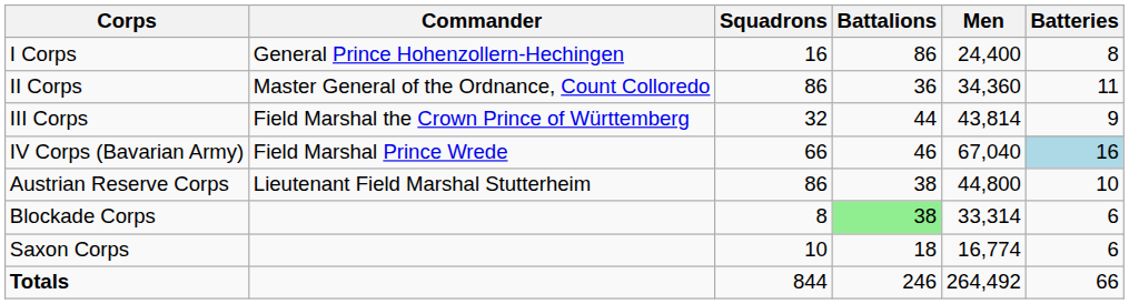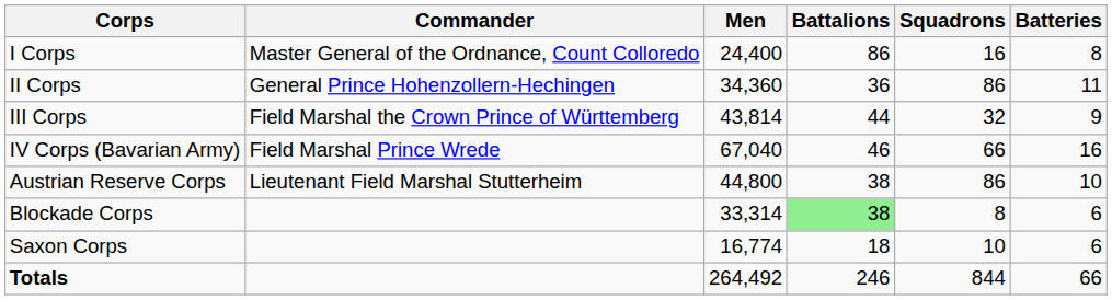columns swapped: Men <-> Squadrons
I Corps | Commander: General Prince Hohenzollern-Hechingen -> Master General of the Ordnance, Count Colloredo
II Corps | Commander: Master General of the Ordnance, Count Colloredo -> General Prince Hohenzollern-Hechingen
IV Corps (Bavarian Army) | Batteries: lightblue background -> no background
